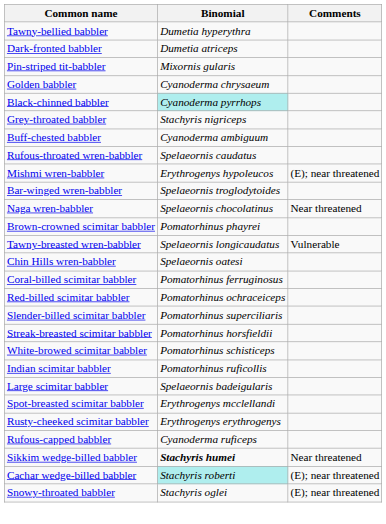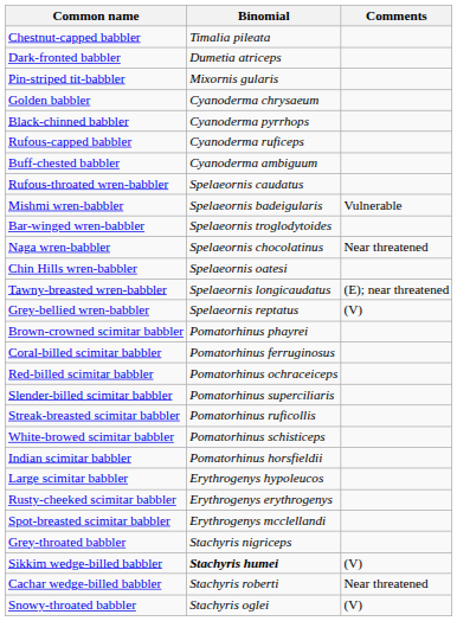+ row: Chestnut-capped babbler | Timalia pileata
- row: Tawny-bellied babbler | Dumetia hyperythra
Black-chinned babbler | Binomial: paleturquoise background -> no background
rows swapped: Rufous-capped babbler <-> Grey-throated babbler
Mishmi wren-babbler | Binomial: Erythrogenys hypoleucos -> Spelaeornis badeigularis
Mishmi wren-babbler | Comments: (E); near threatened -> Vulnerable
rows swapped: Chin Hills wren-babbler <-> Brown-crowned scimitar babbler
Tawny-breasted wren-babbler | Comments: Vulnerable -> (E); near threatened
+ row: Grey-bellied wren-babbler | Spelaeornis reptatus | (V)
Streak-breasted scimitar babbler | Binomial: Pomatorhinus horsfieldii -> Pomatorhinus ruficollis
Indian scimitar babbler | Binomial: Pomatorhinus ruficollis -> Pomatorhinus horsfieldii
Large scimitar babbler | Binomial: Spelaeornis badeigularis -> Erythrogenys hypoleucos
rows swapped: Rusty-cheeked scimitar babbler <-> Spot-breasted scimitar babbler
Sikkim wedge-billed babbler | Comments: Near threatened -> (V)
Cachar wedge-billed babbler | Binomial: paleturquoise background -> no background
Cachar wedge-billed babbler | Comments: (E); near threatened -> Near threatened
Snowy-throated babbler | Comments: (E); near threatened -> (V)
